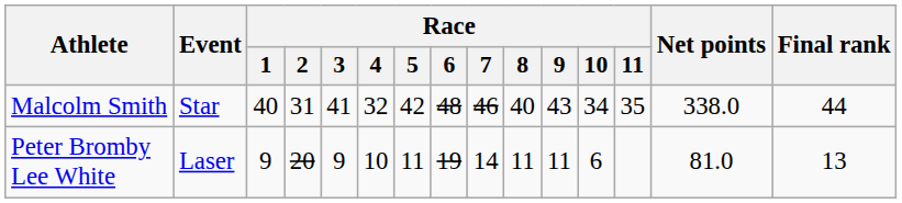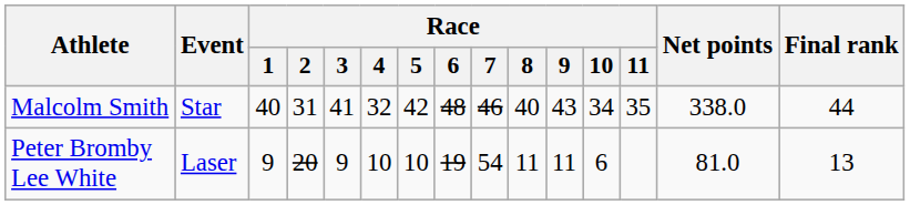Peter Bromby Lee White | Race / 5: 11 -> 10
Peter Bromby Lee White | Race / 7: 14 -> 54
